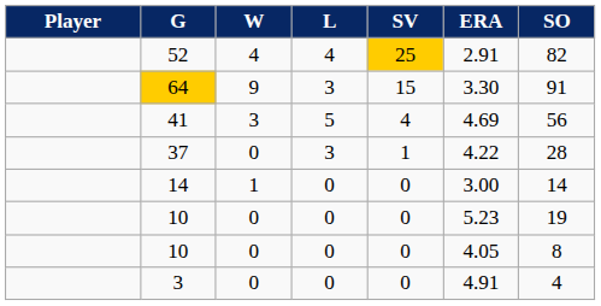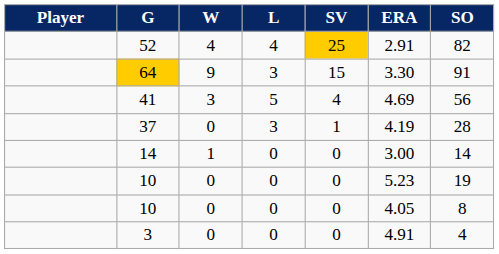37 | ERA: 4.22 -> 4.19
